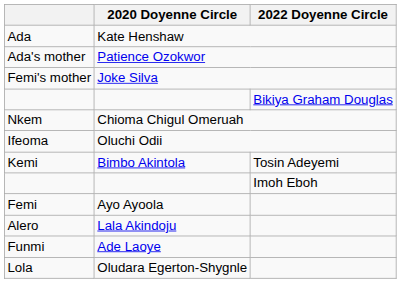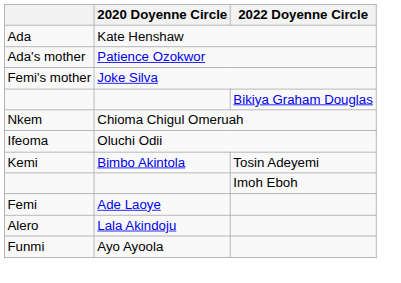Femi | 2020 Doyenne Circle: Ayo Ayoola -> Ade Laoye
Funmi | 2020 Doyenne Circle: Ade Laoye -> Ayo Ayoola
- row: Lola | Oludara Egerton-Shygnle
